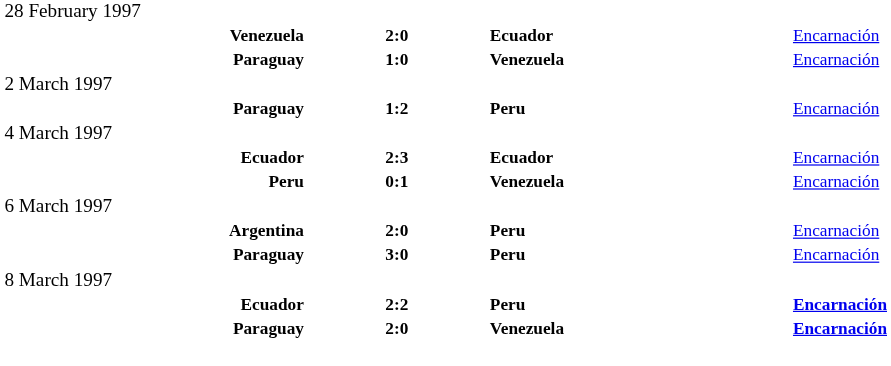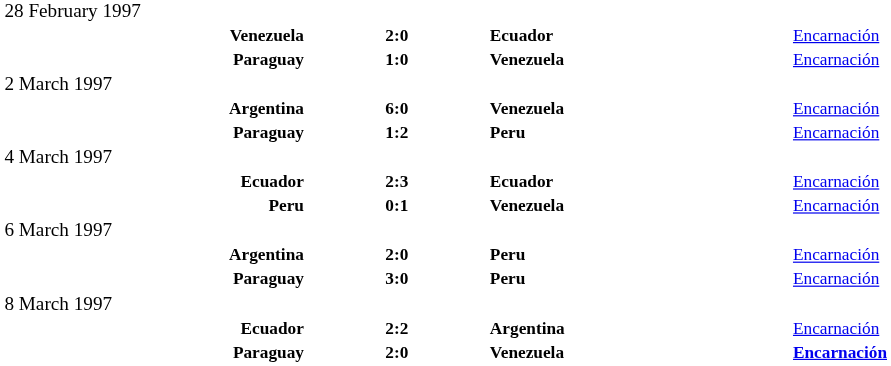+ row: Argentina | 6:0 | Venezuela | Encarnación
Ecuador / 2:2 | column 3: Peru -> Argentina
Ecuador / 2:2 | column 4: bold -> normal
